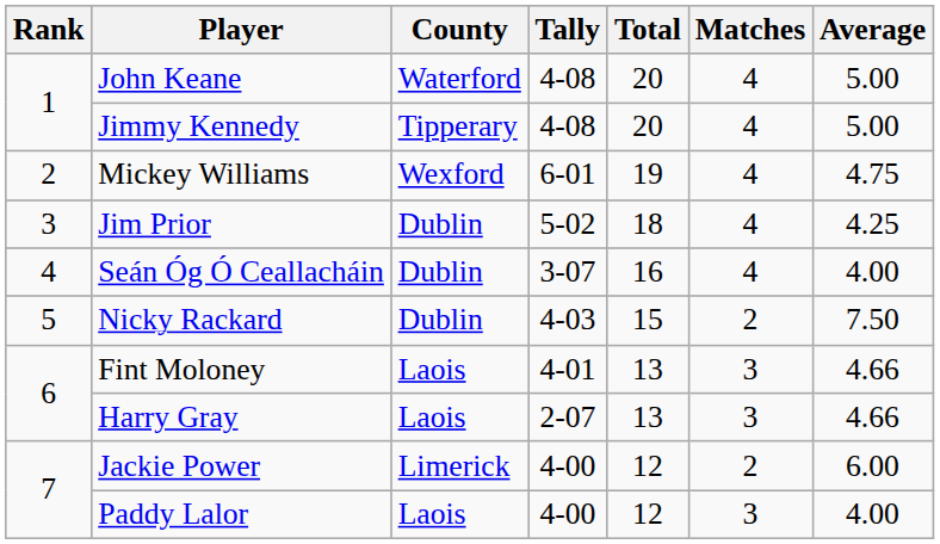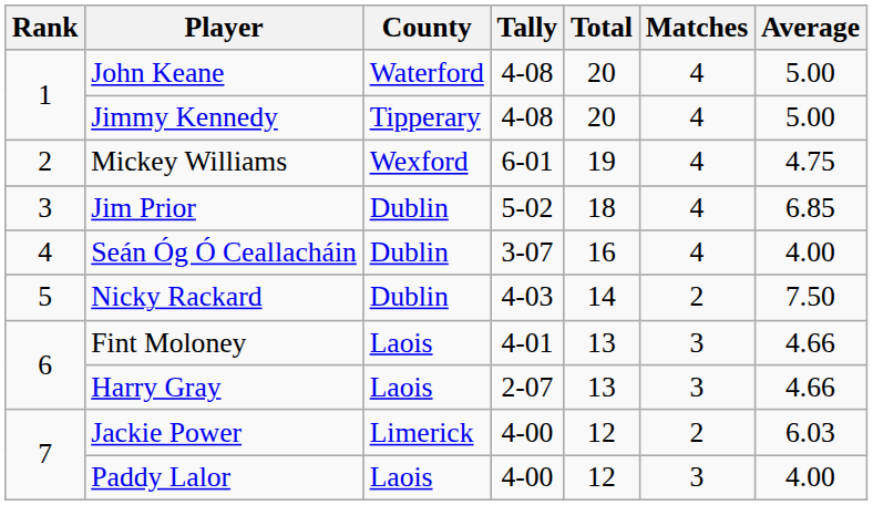Jim Prior | Average: 4.25 -> 6.85
Nicky Rackard | Total: 15 -> 14
Jackie Power | Average: 6.00 -> 6.03
